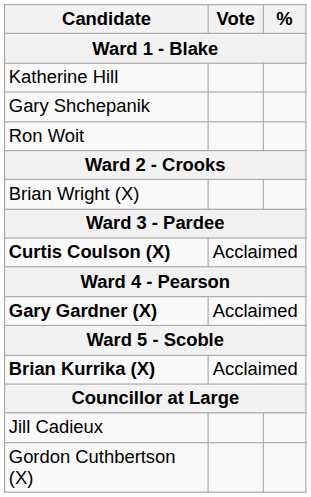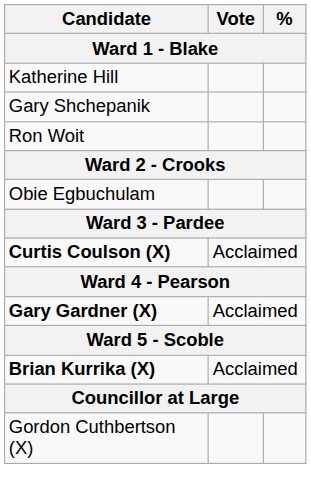+ row: Obie Egbuchulam
- row: Brian Wright (X)
- row: Jill Cadieux
